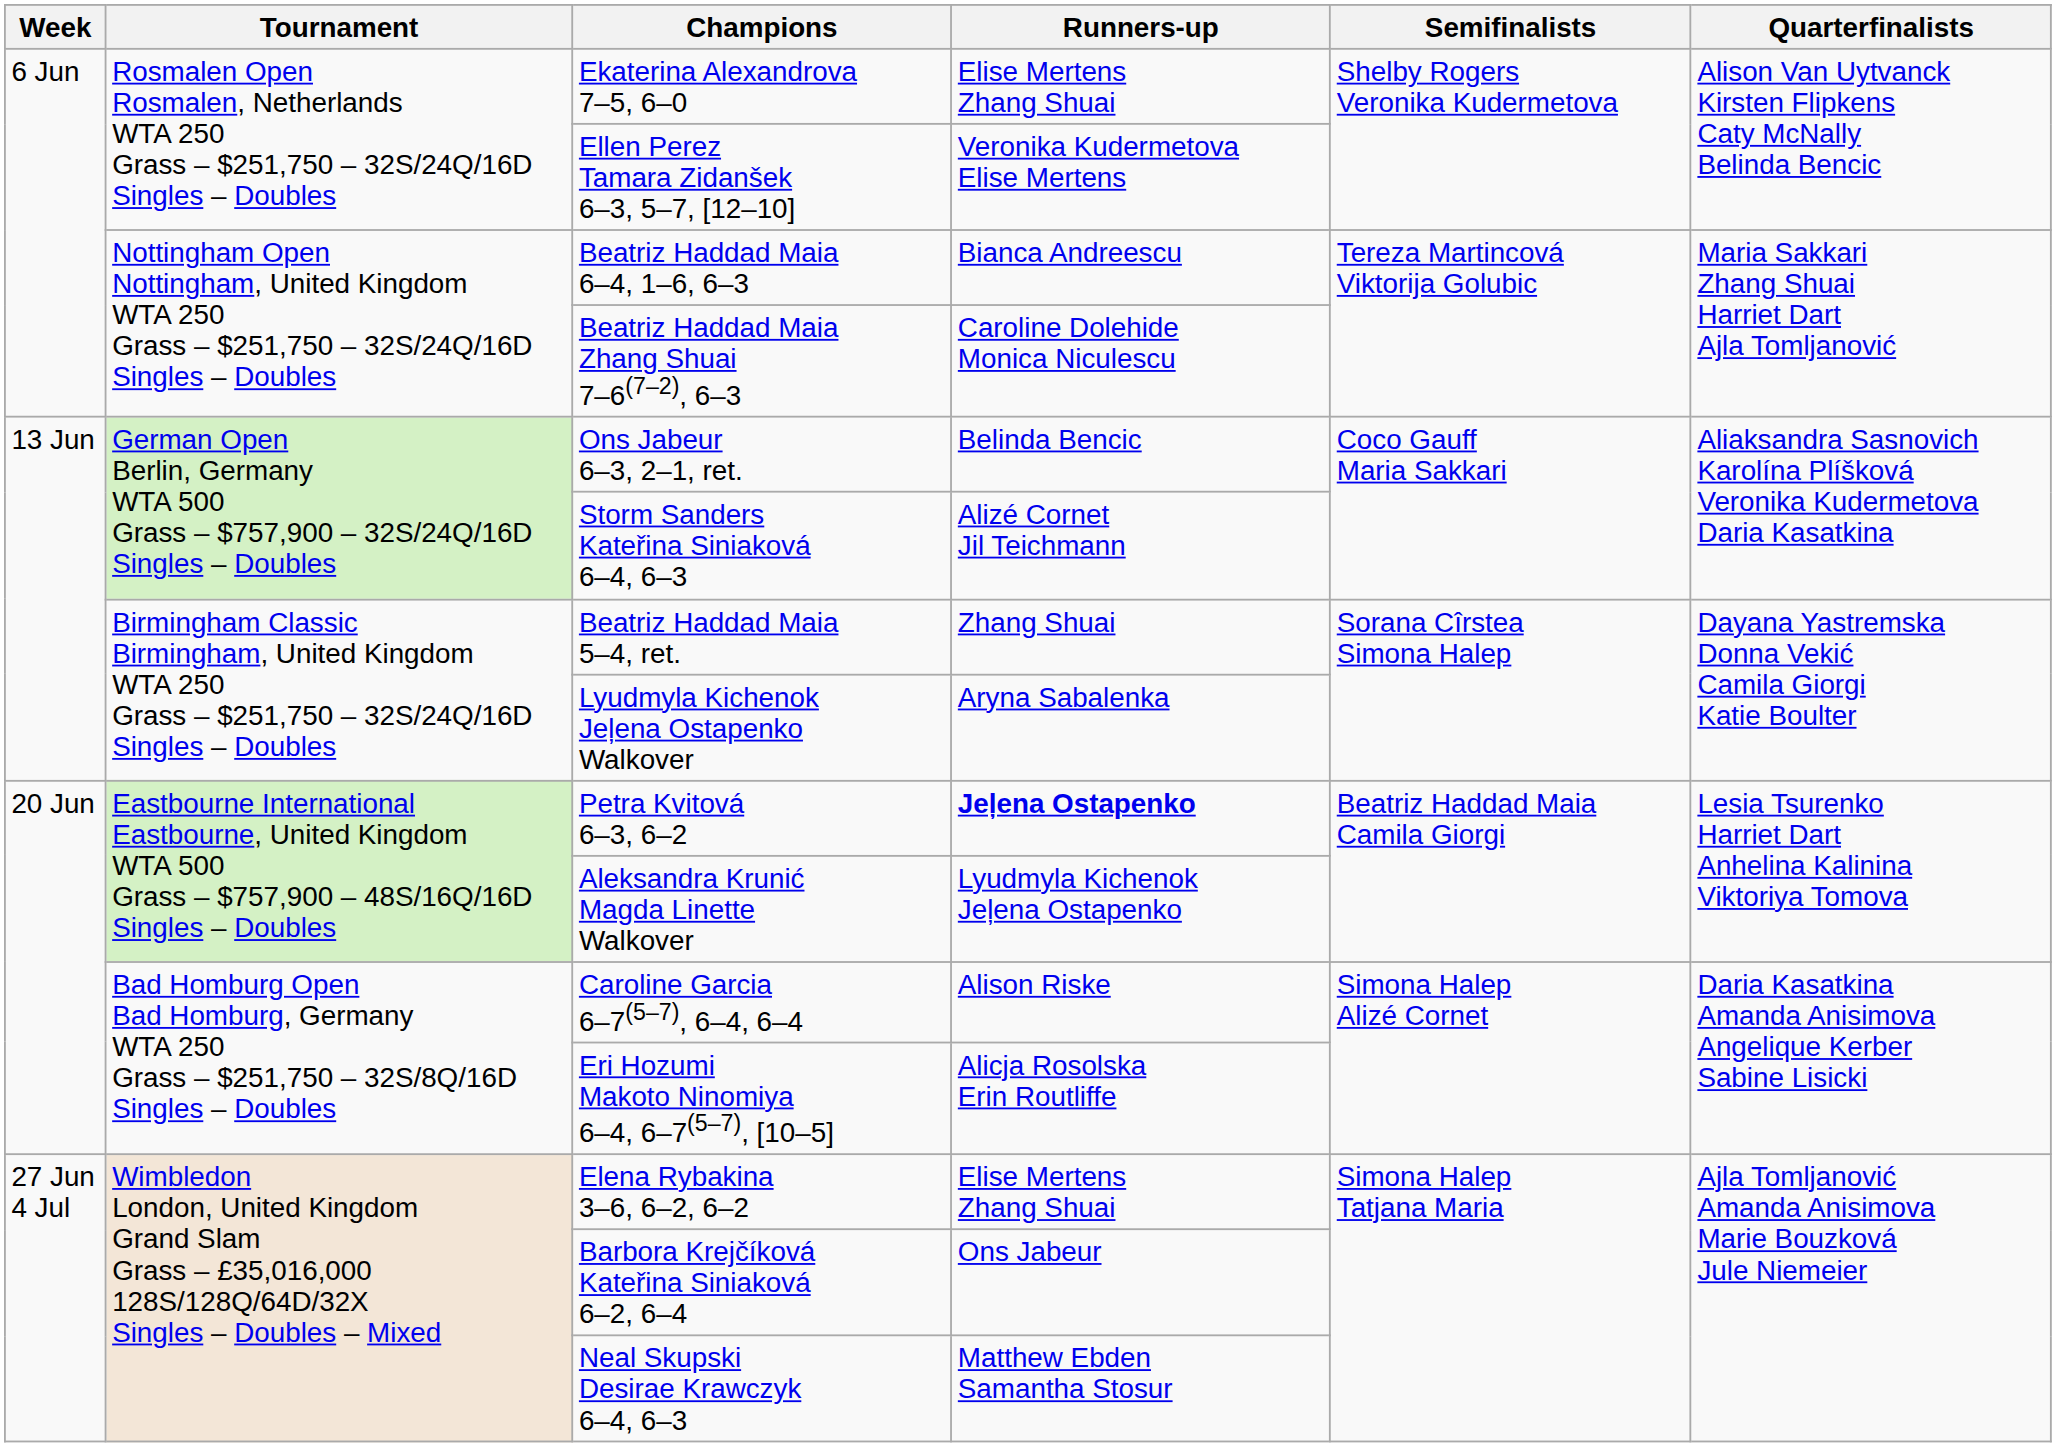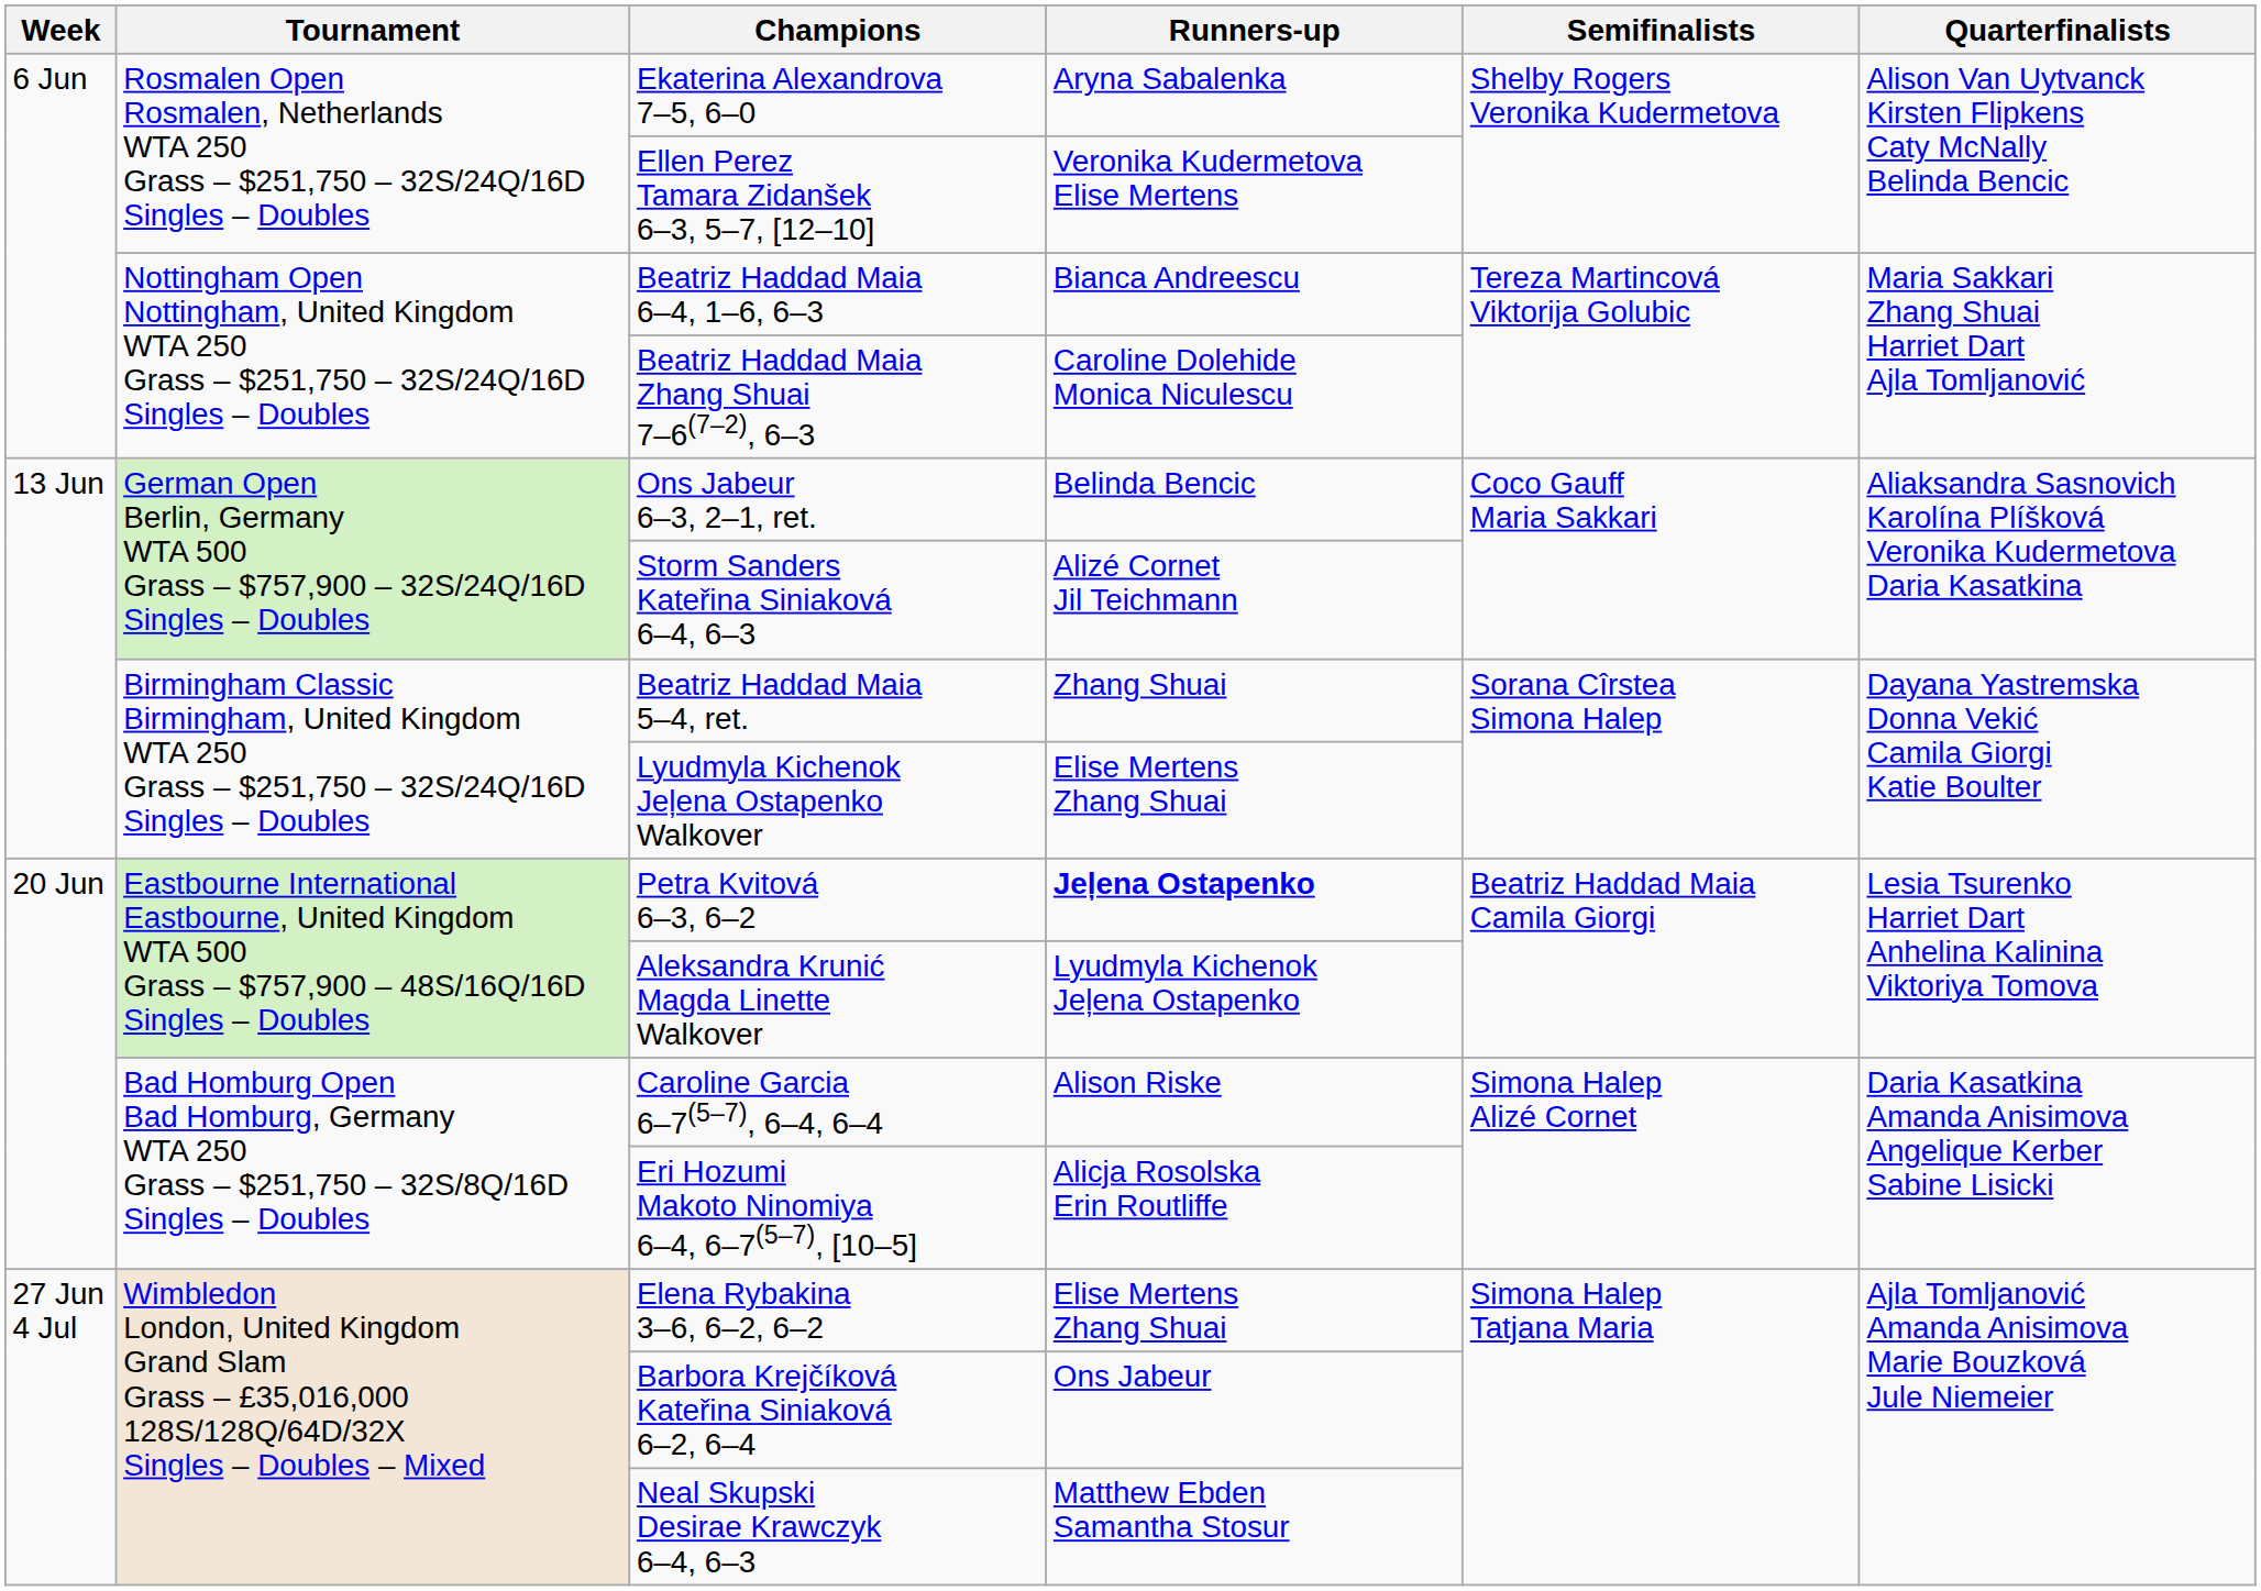Ekaterina Alexandrova 7–5, 6–0 | Runners-up: Elise Mertens Zhang Shuai -> Aryna Sabalenka
Lyudmyla Kichenok Jeļena Ostapenko Walkover | Runners-up: Aryna Sabalenka -> Elise Mertens Zhang Shuai
